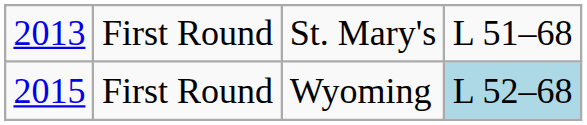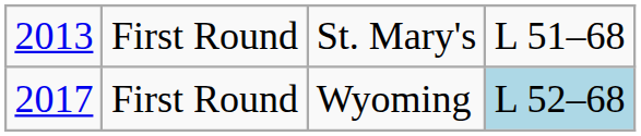First Round / Wyoming | column 1: 2015 -> 2017
